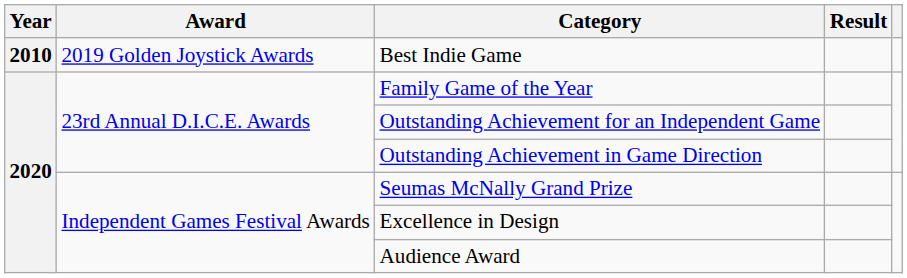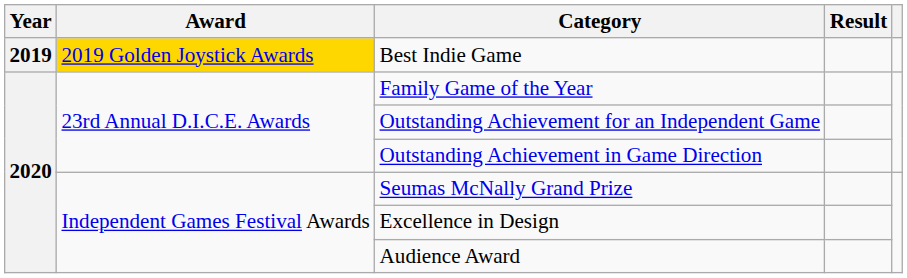Best Indie Game | Year: 2010 -> 2019
Best Indie Game | Award: no background -> gold background
